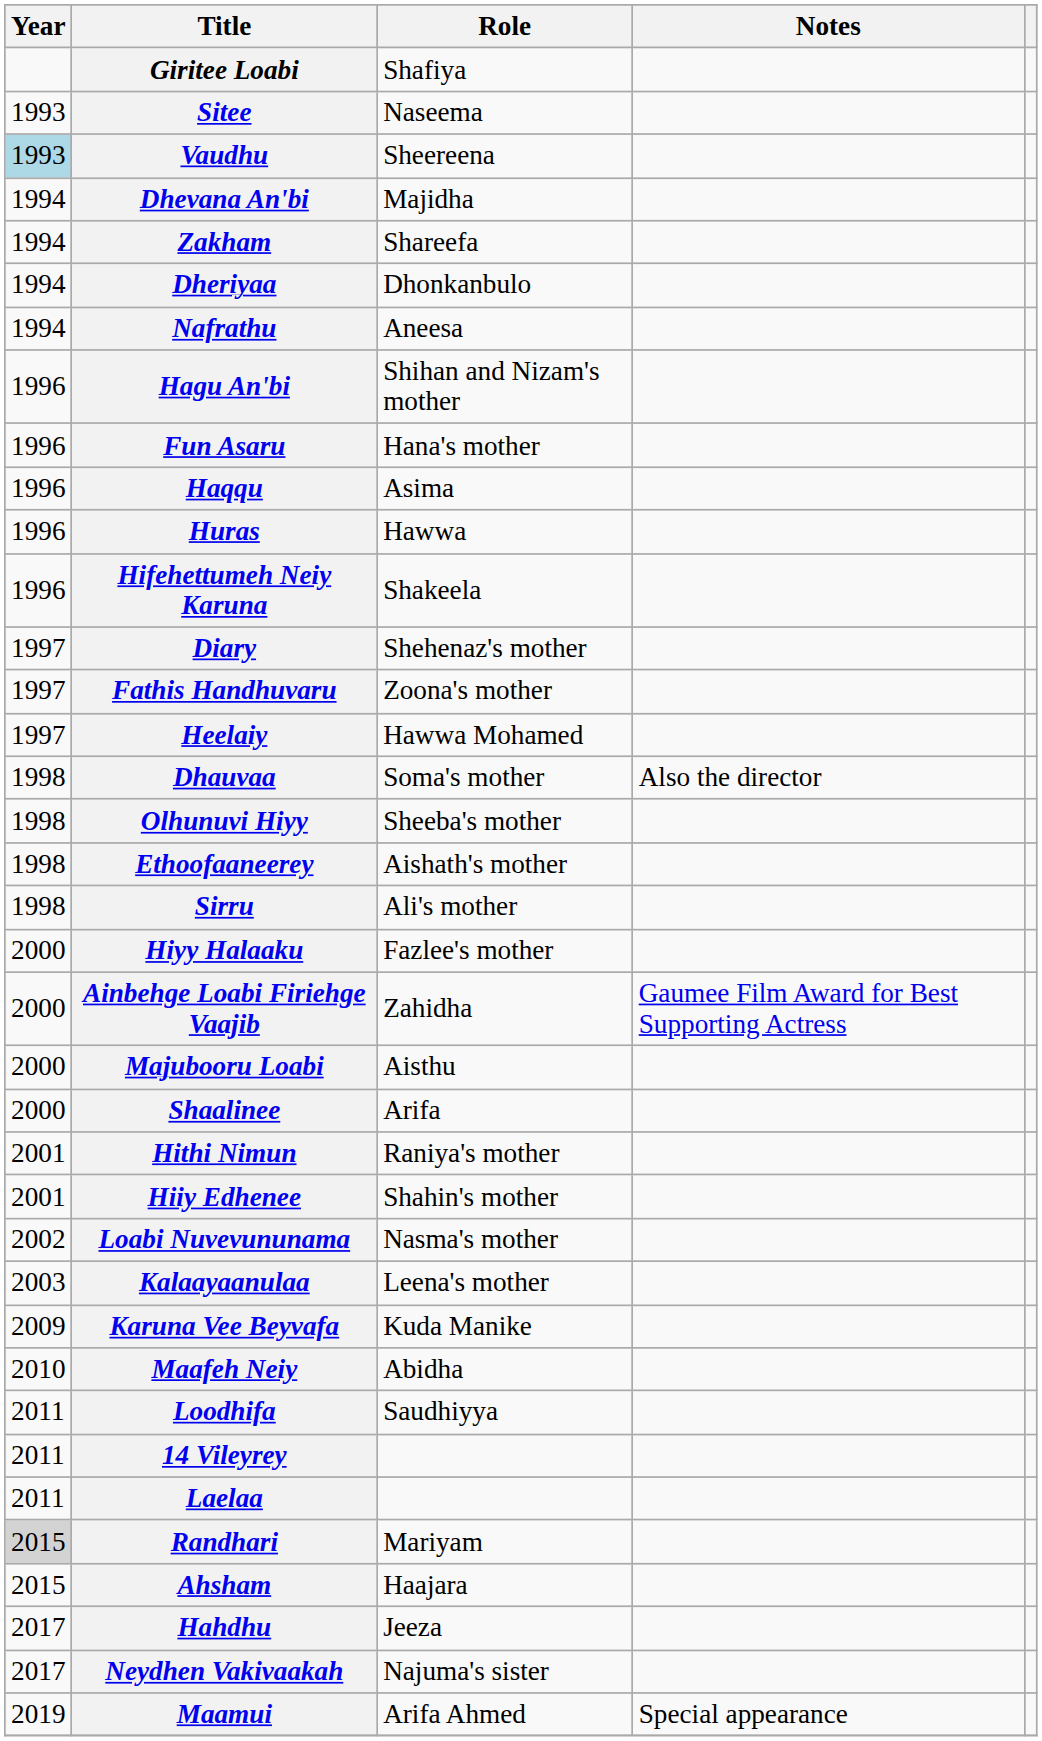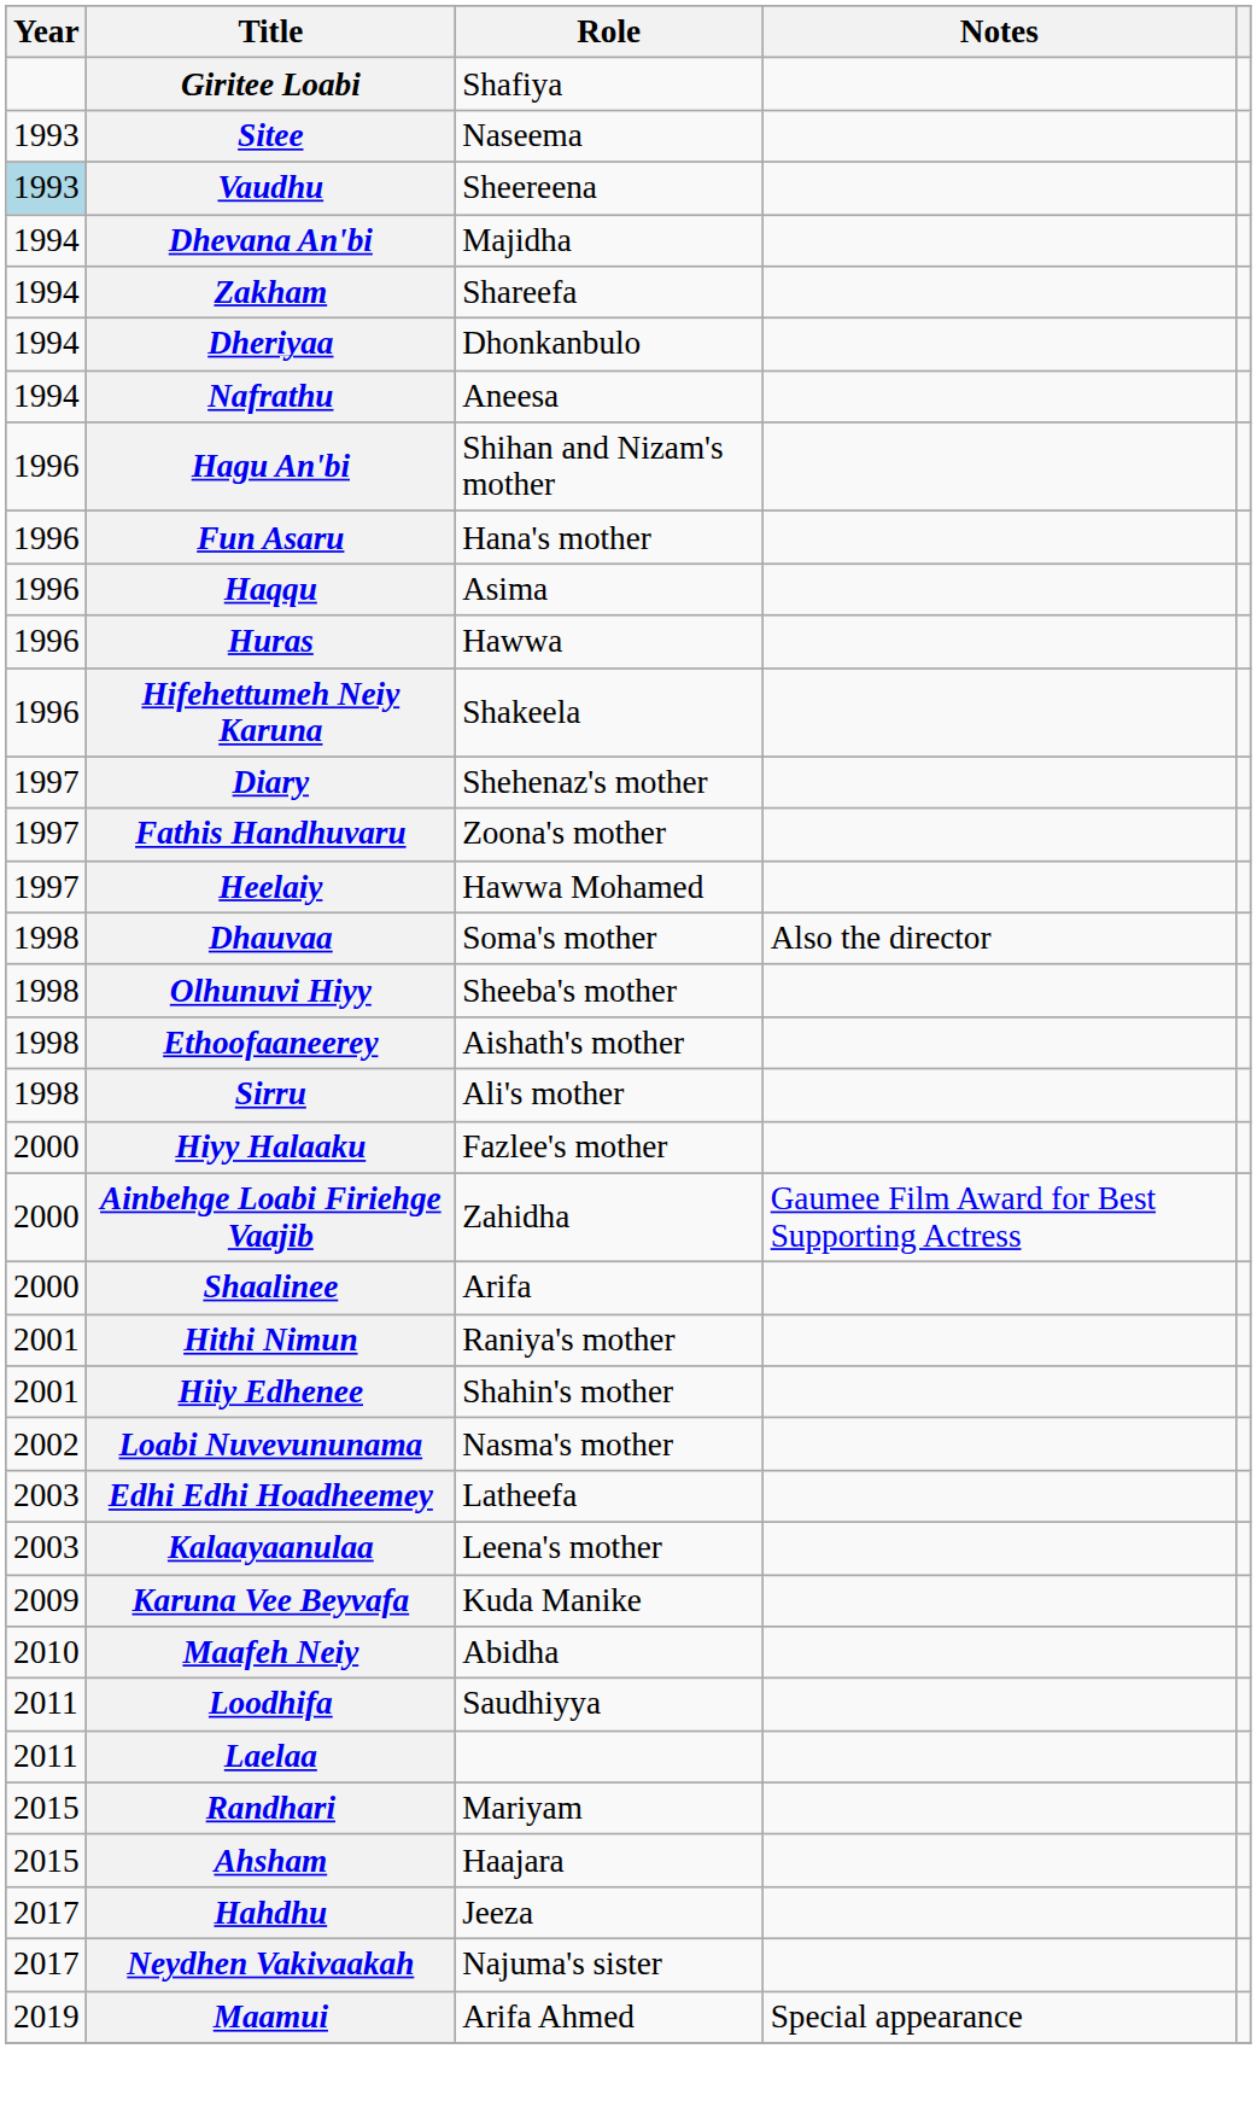- row: 2000 | Majubooru Loabi | Aisthu
+ row: 2003 | Edhi Edhi Hoadheemey | Latheefa
- row: 2011 | 14 Vileyrey
Randhari | Year: lightgrey background -> no background
